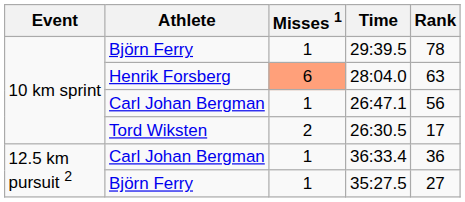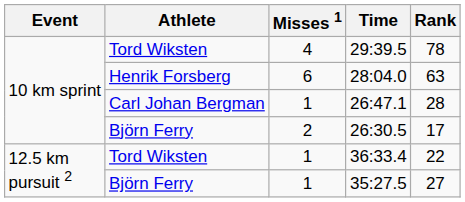29:39.5 | Athlete: Björn Ferry -> Tord Wiksten
29:39.5 | Misses 1: 1 -> 4
28:04.0 | Misses 1: lightsalmon background -> no background
26:47.1 | Rank: 56 -> 28
26:30.5 | Athlete: Tord Wiksten -> Björn Ferry
36:33.4 | Athlete: Carl Johan Bergman -> Tord Wiksten
36:33.4 | Rank: 36 -> 22
